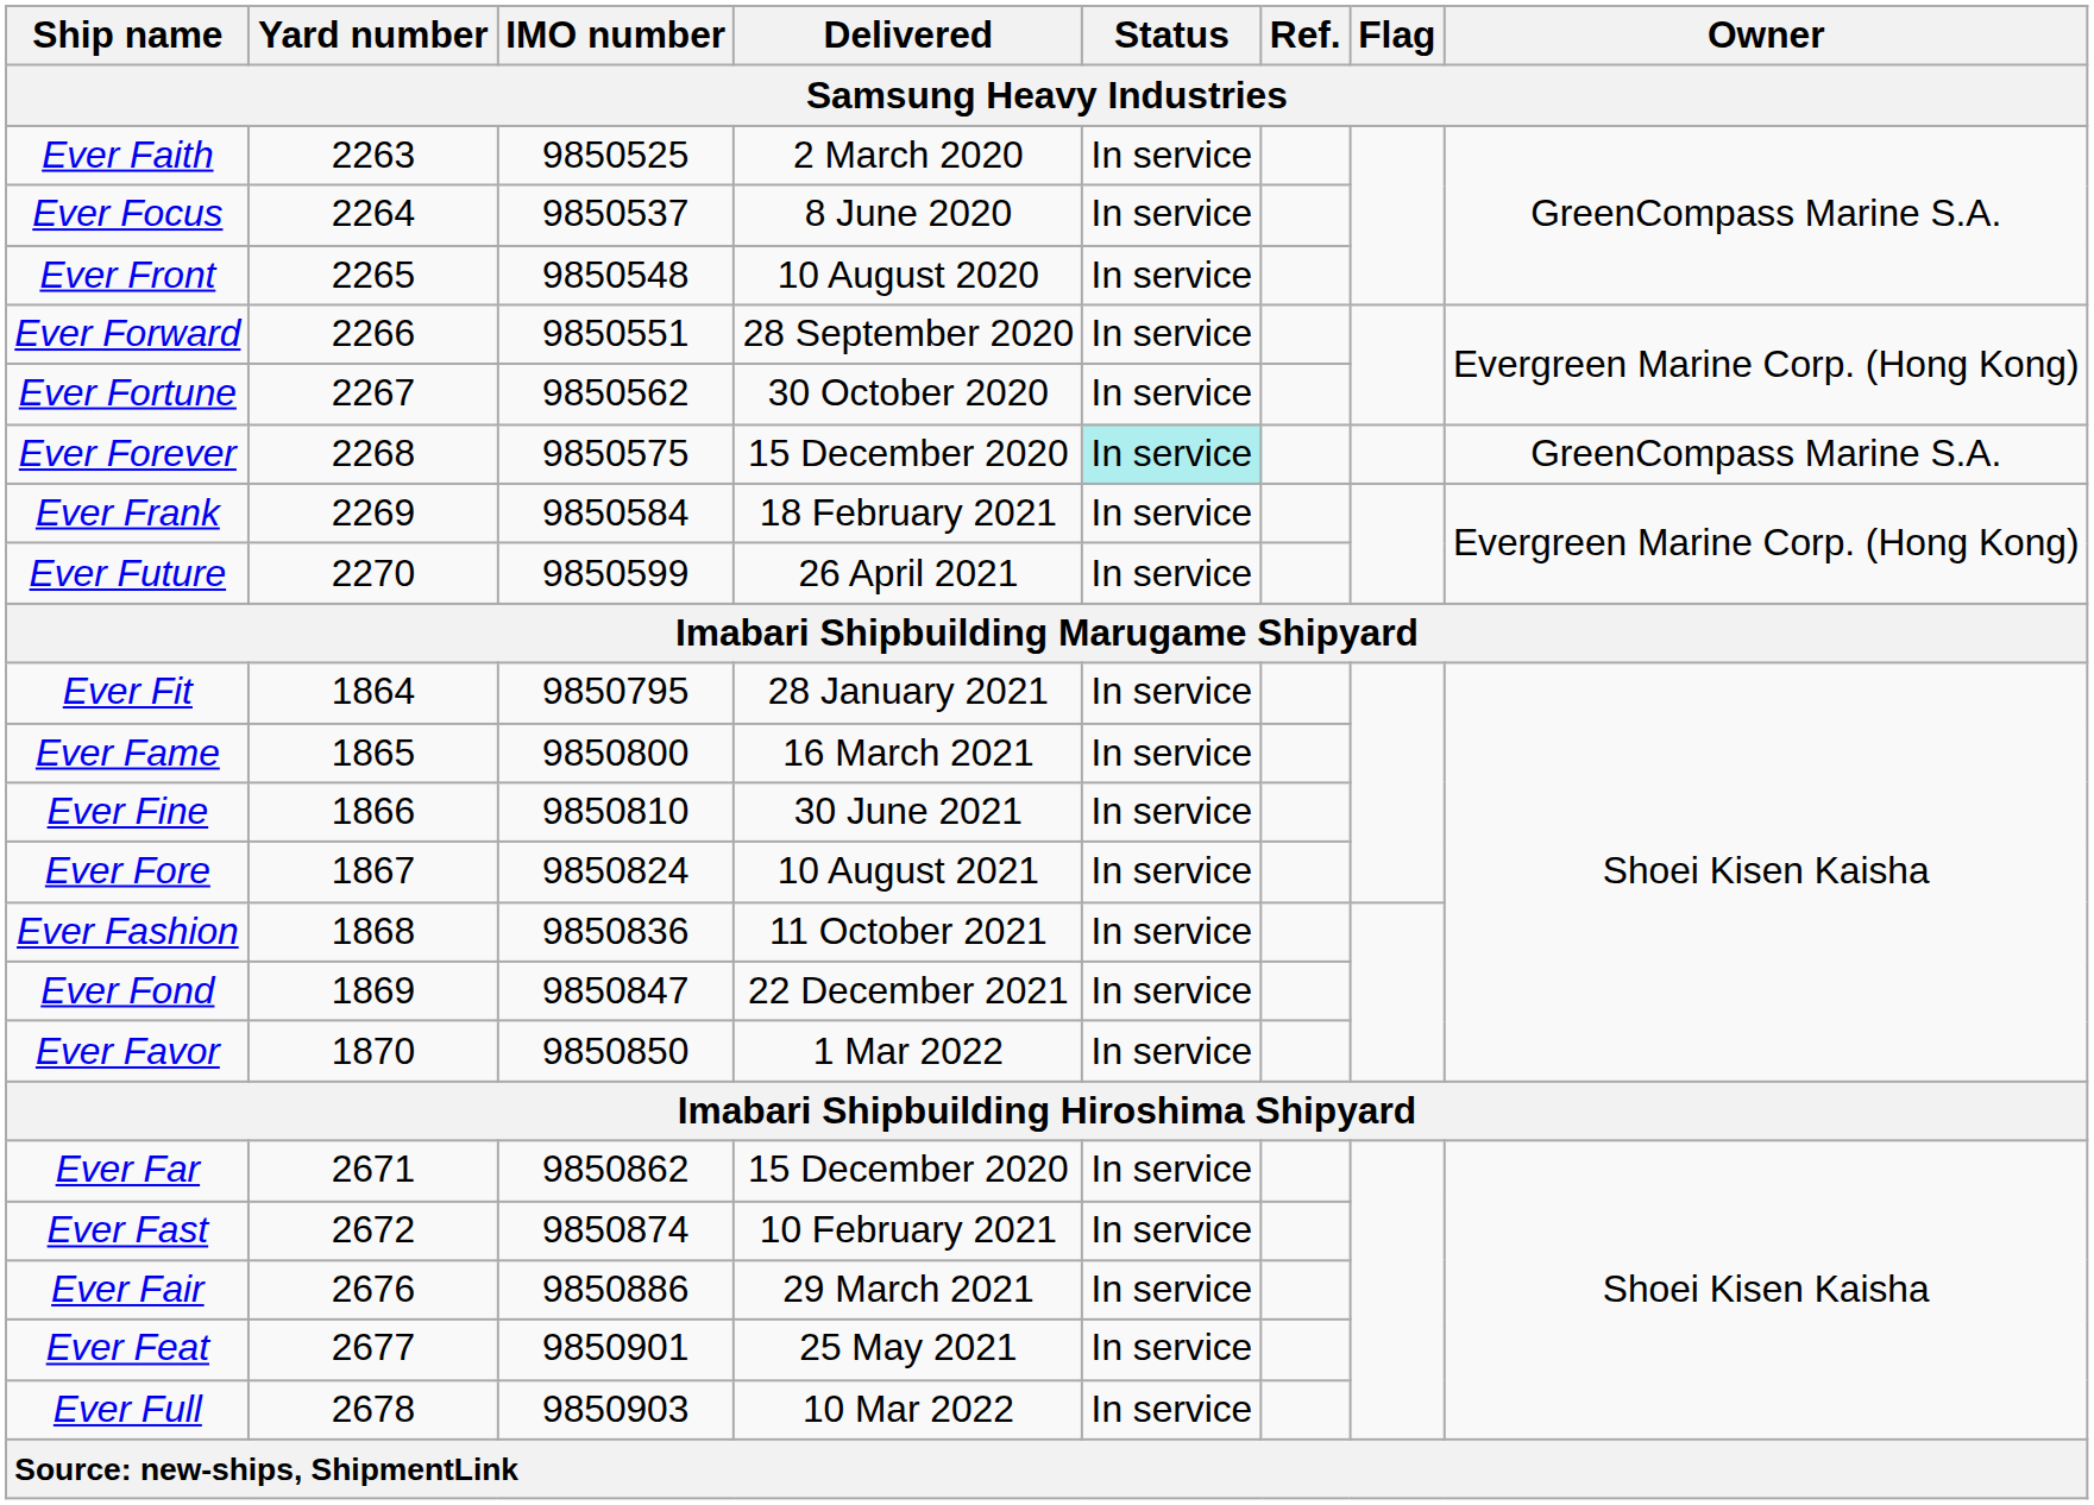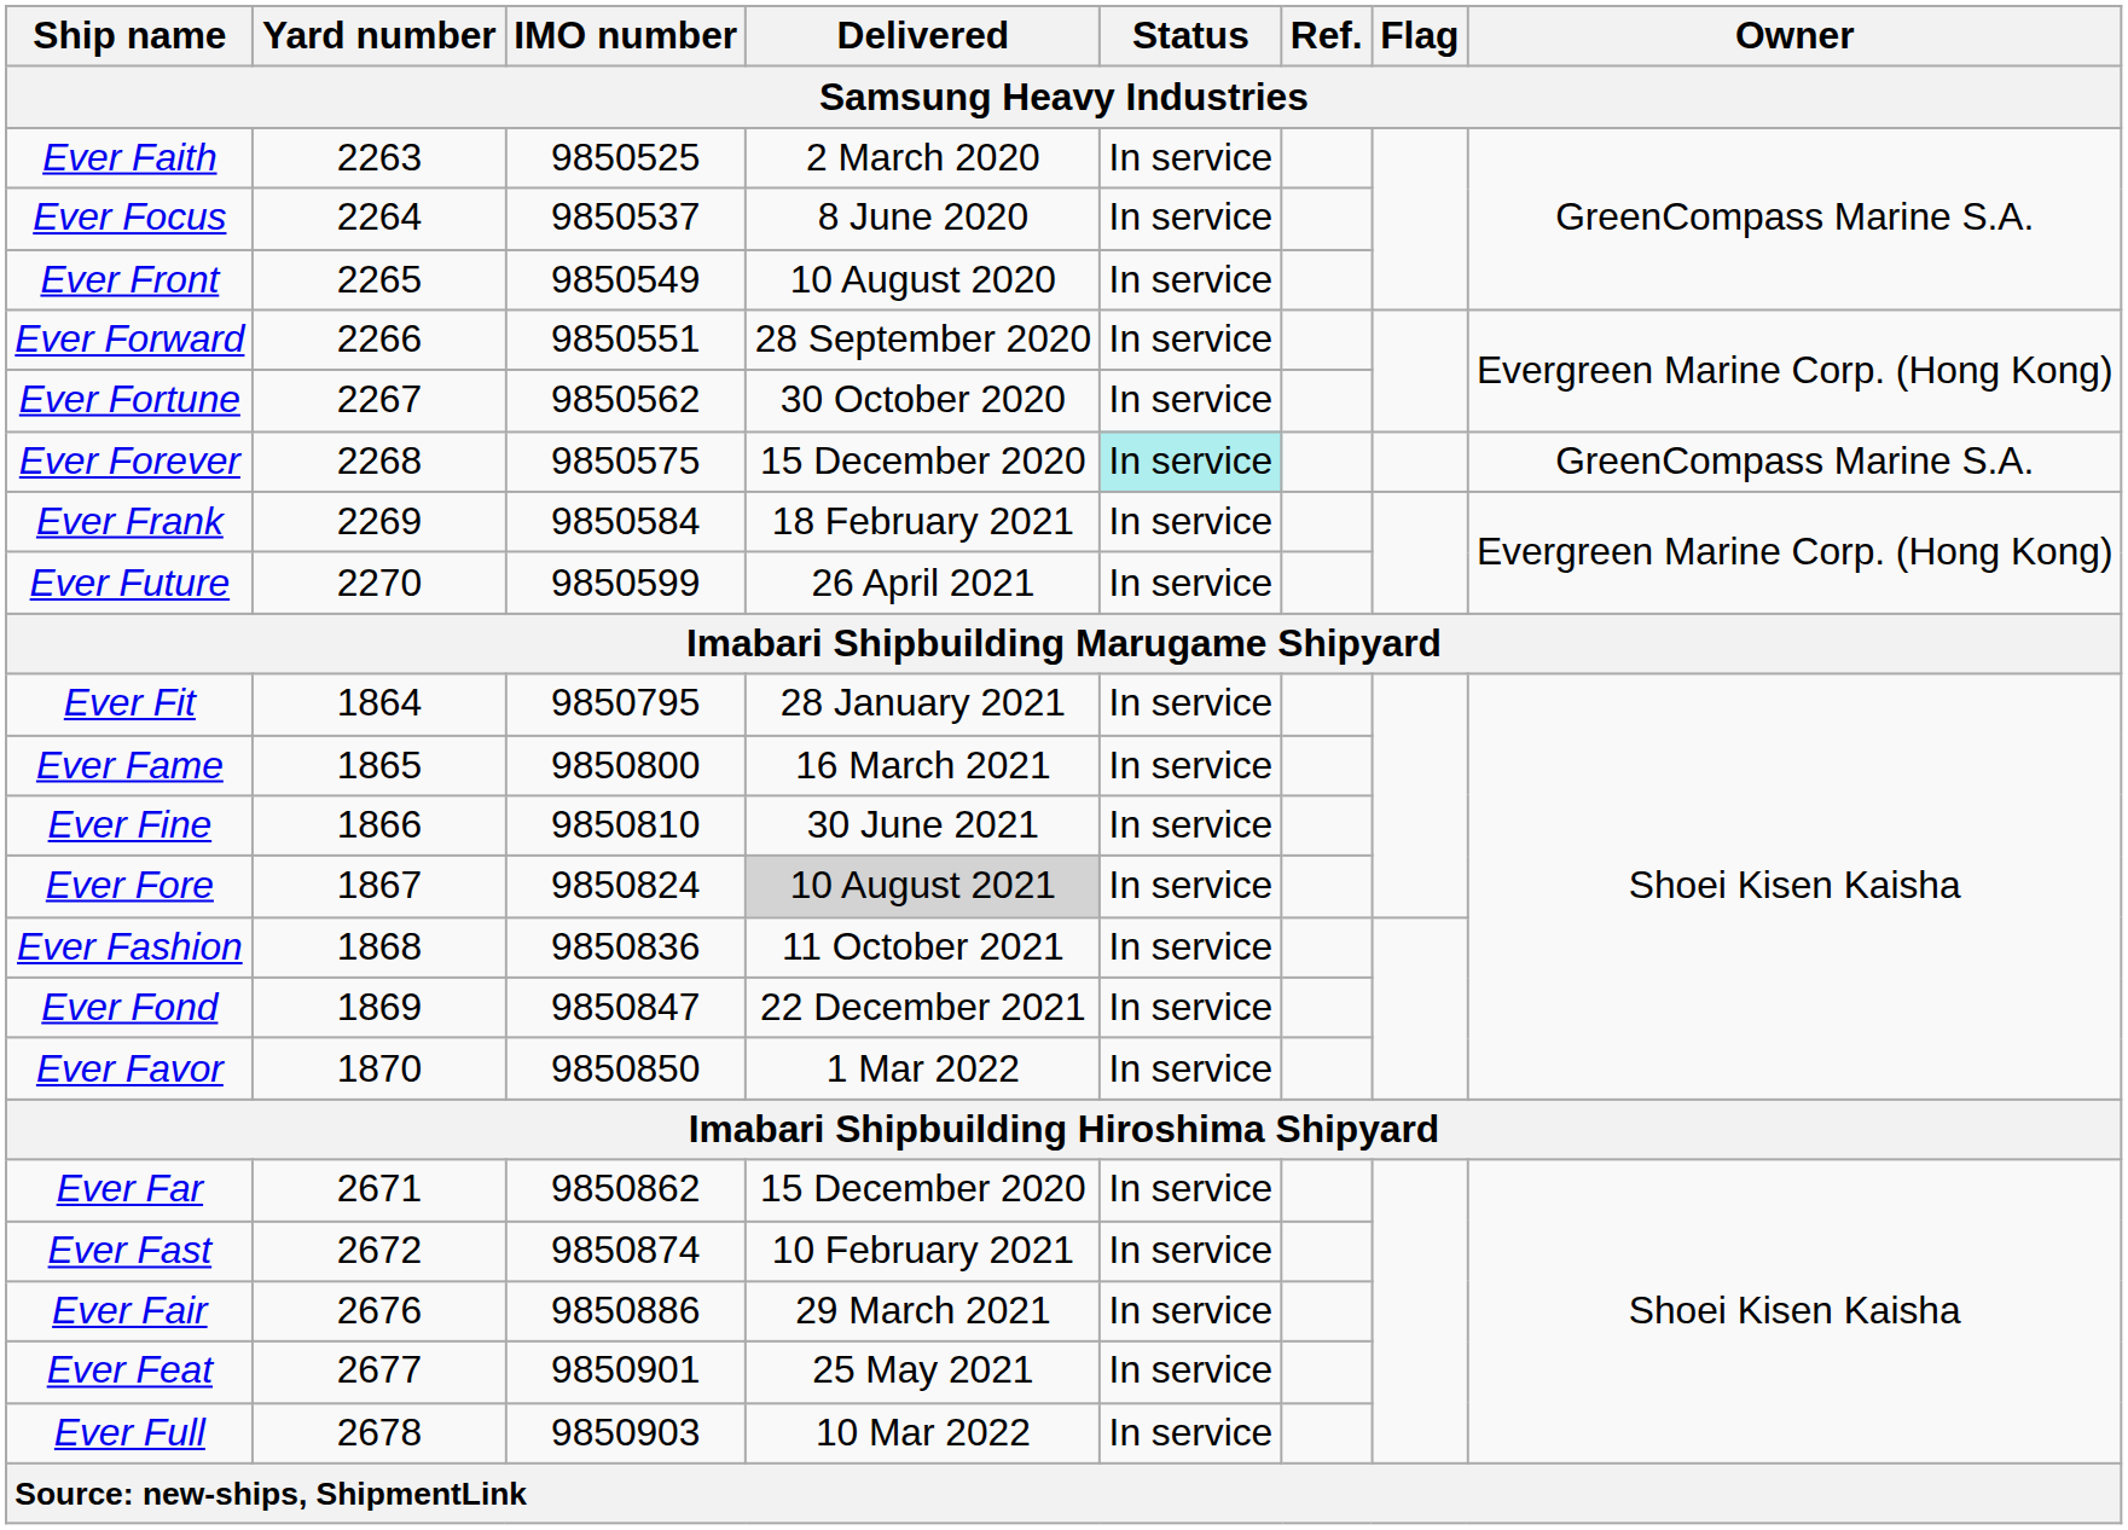Ever Front | IMO number: 9850548 -> 9850549
Ever Fore | Delivered: no background -> lightgrey background
